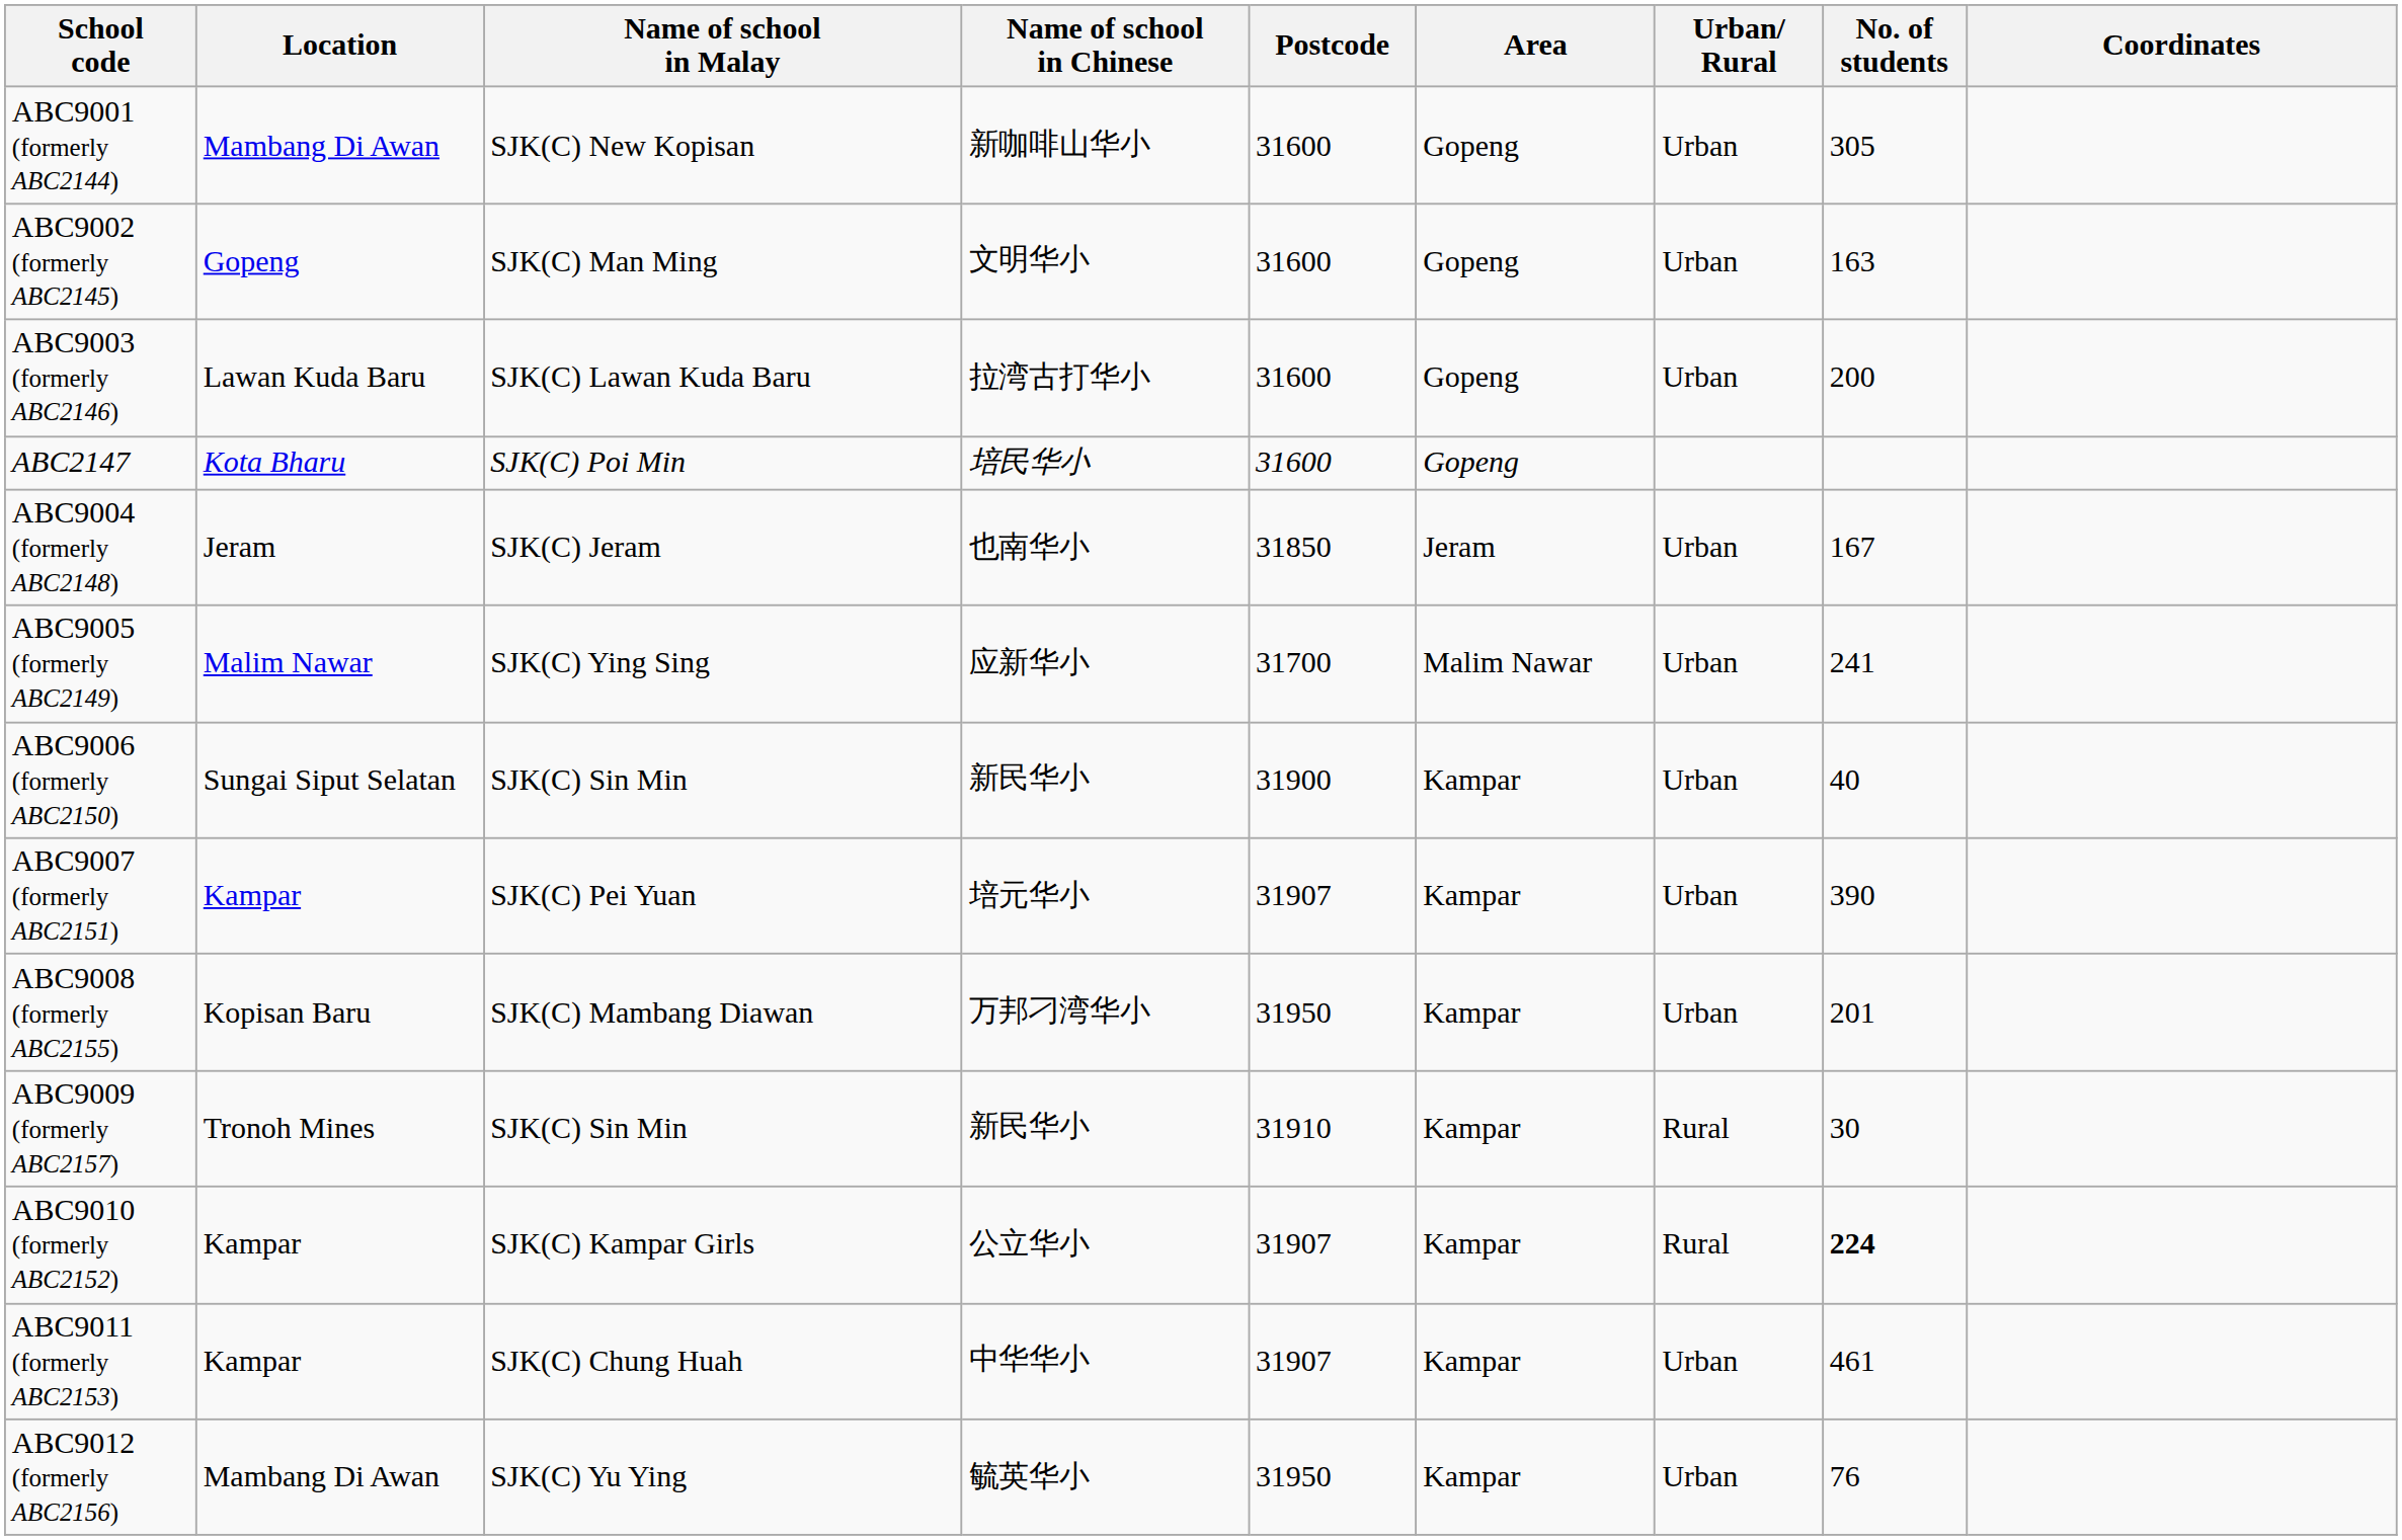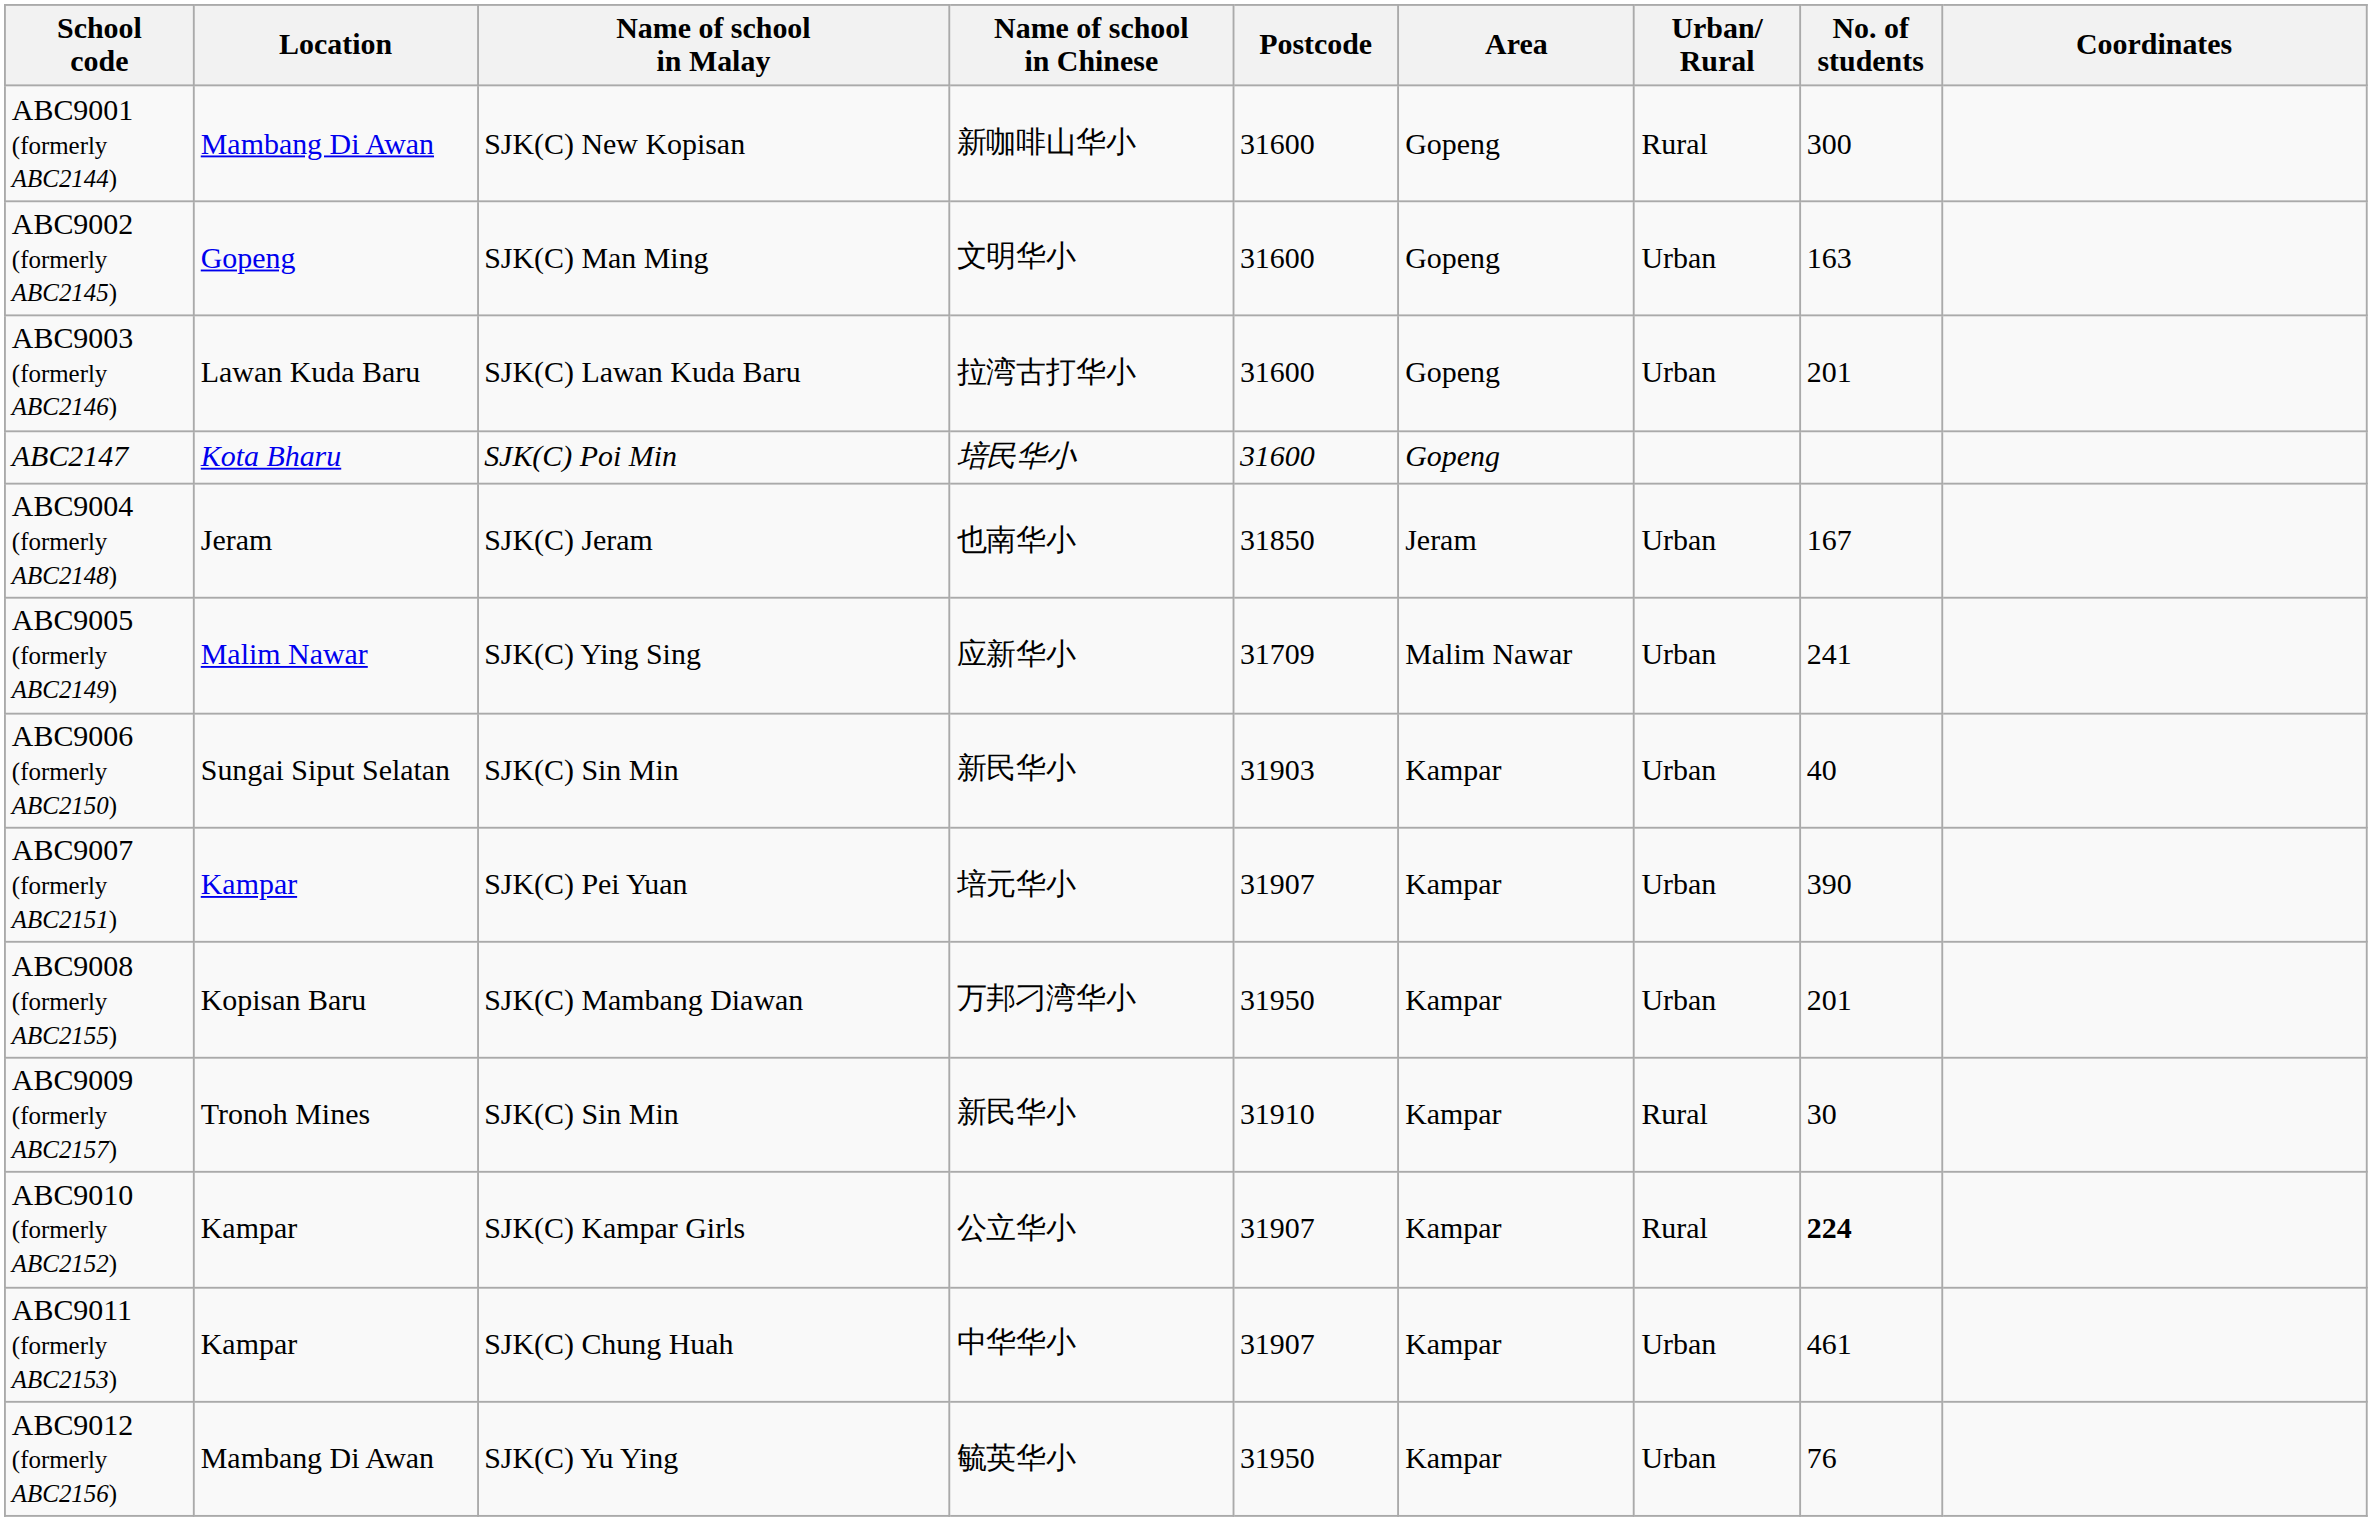ABC9001 (formerly ABC2144) | Urban/ Rural: Urban -> Rural
ABC9001 (formerly ABC2144) | No. of students: 305 -> 300
ABC9003 (formerly ABC2146) | No. of students: 200 -> 201
ABC9005 (formerly ABC2149) | Postcode: 31700 -> 31709
ABC9006 (formerly ABC2150) | Postcode: 31900 -> 31903
